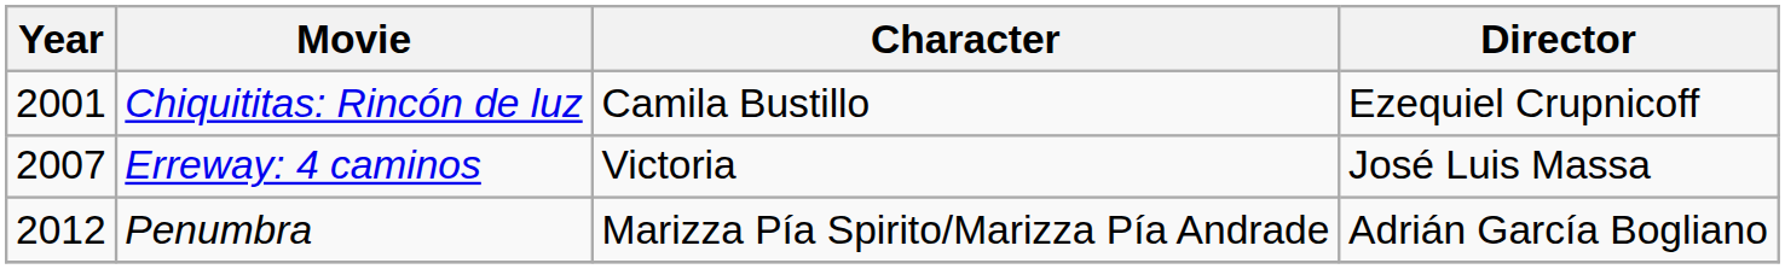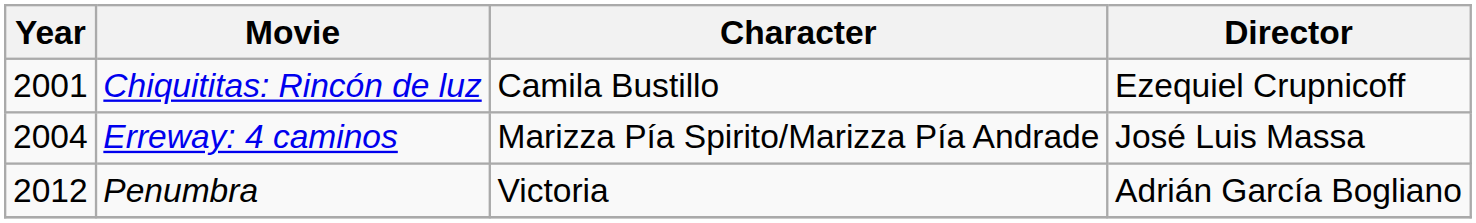Erreway: 4 caminos | Year: 2007 -> 2004
Erreway: 4 caminos | Character: Victoria -> Marizza Pía Spirito/Marizza Pía Andrade
Penumbra | Character: Marizza Pía Spirito/Marizza Pía Andrade -> Victoria
